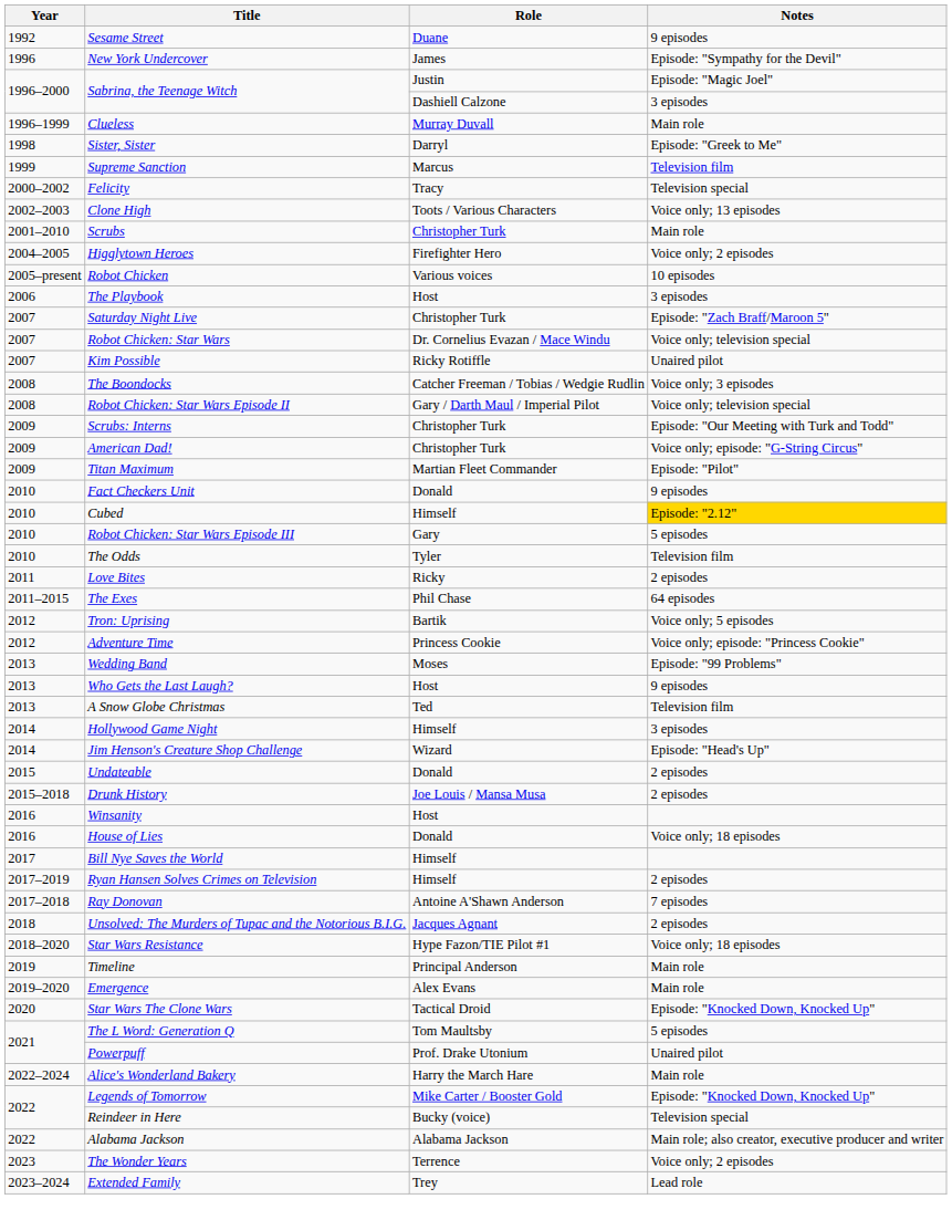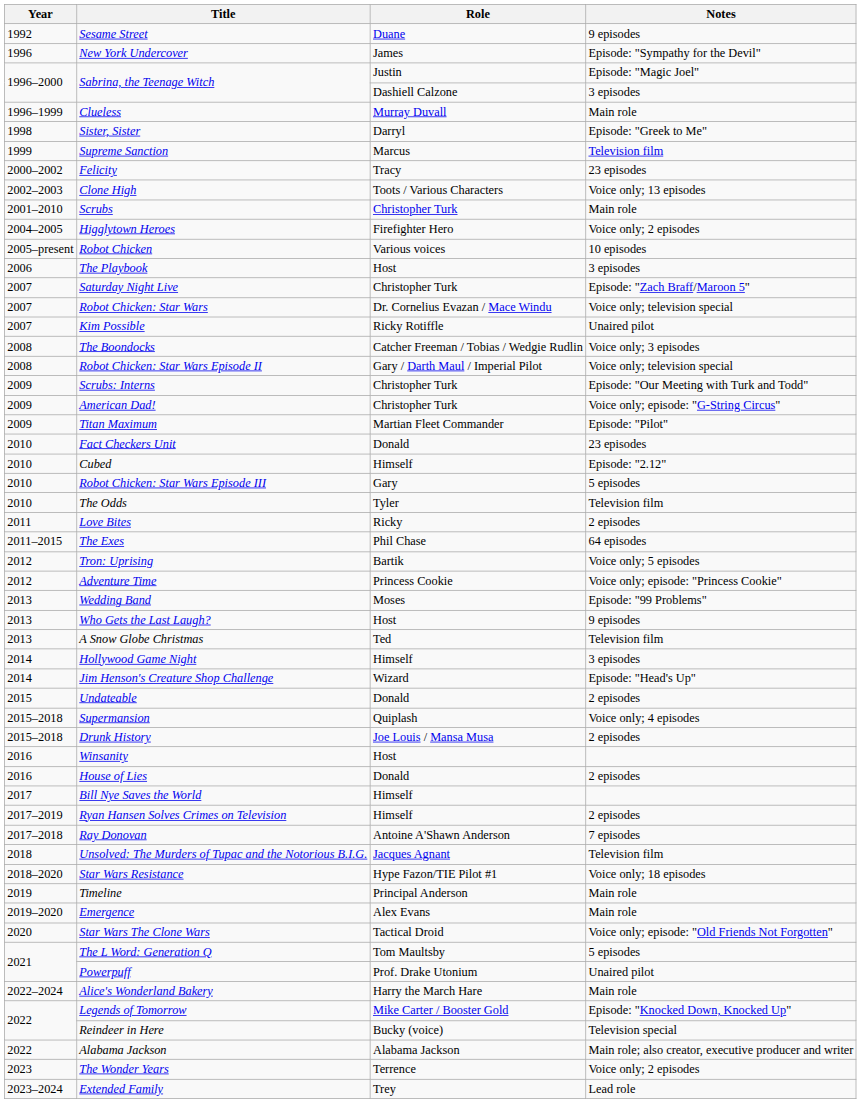Felicity | Notes: Television special -> 23 episodes
Fact Checkers Unit | Notes: 9 episodes -> 23 episodes
Cubed | Notes: gold background -> no background
+ row: 2015–2018 | Supermansion | Quiplash | Voice only; 4 episodes
House of Lies | Notes: Voice only; 18 episodes -> 2 episodes
Unsolved: The Murders of Tupac and the Notorious B.I.G. | Notes: 2 episodes -> Television film
Star Wars The Clone Wars | Notes: Episode: "Knocked Down, Knocked Up" -> Voice only; episode: "Old Friends Not Forgotten"
